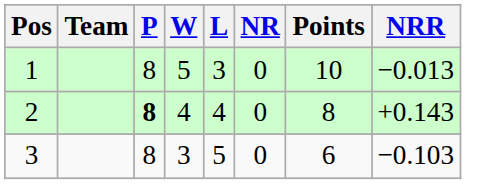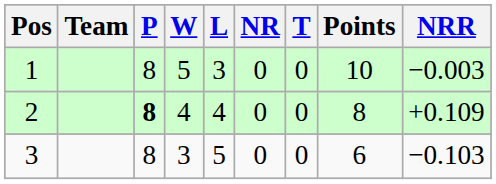+ column: T | 0 | 0 | 0
1 | NRR: −0.013 -> −0.003
2 | NRR: +0.143 -> +0.109
